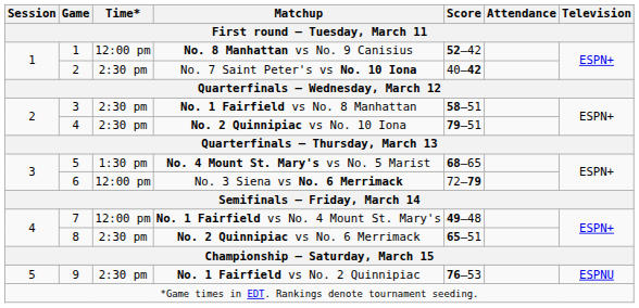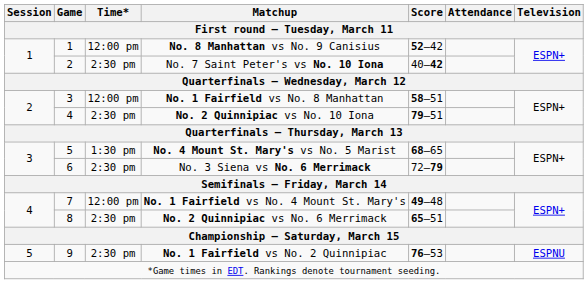No. 1 Fairfield vs No. 8 Manhattan | Time*: 2:30 pm -> 12:00 pm
No. 3 Siena vs No. 6 Merrimack | Time*: 12:00 pm -> 2:30 pm
